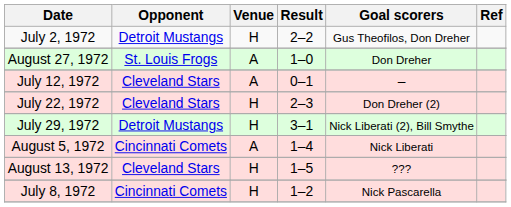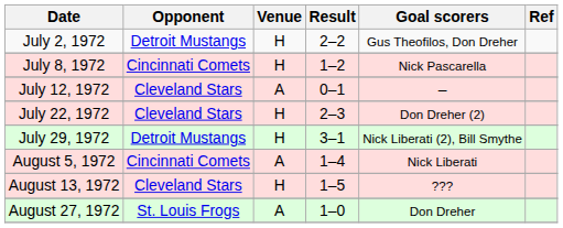rows swapped: July 8, 1972 <-> August 27, 1972
